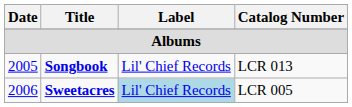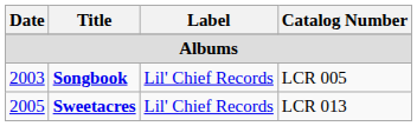Songbook | Date: 2005 -> 2003
Songbook | Catalog Number: LCR 013 -> LCR 005
Sweetacres | Date: 2006 -> 2005
Sweetacres | Label: lightblue background -> no background
Sweetacres | Catalog Number: LCR 005 -> LCR 013
